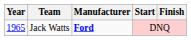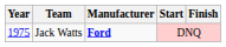Jack Watts | Year: 1965 -> 1975
